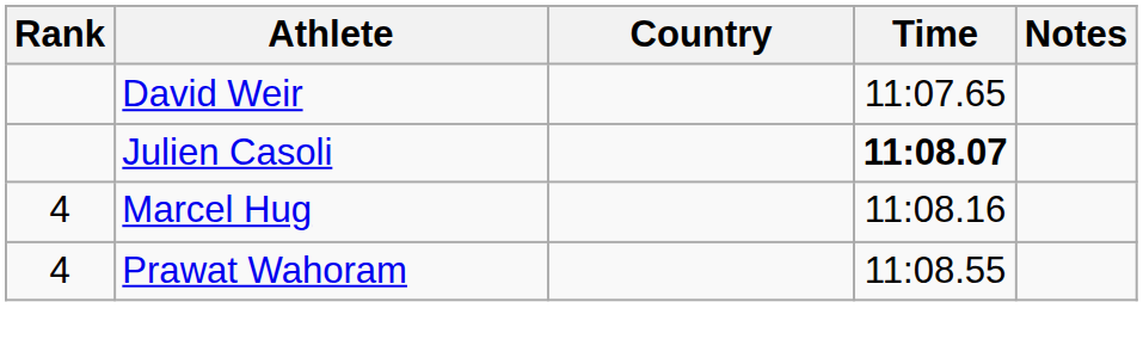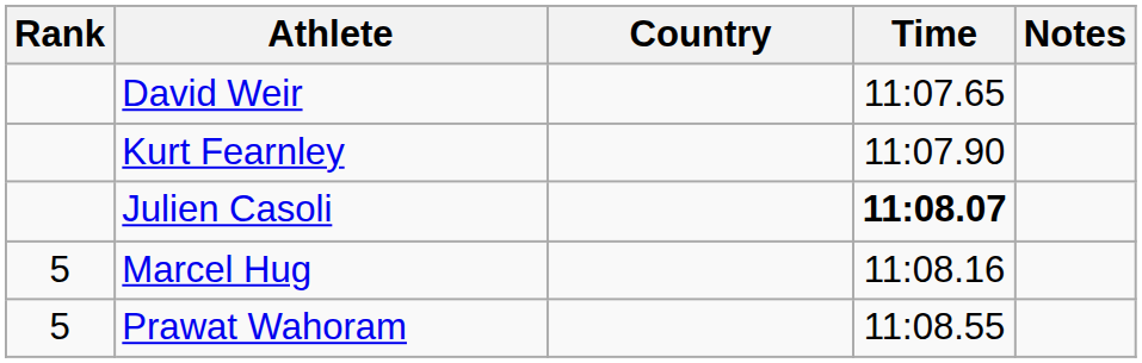+ row: Kurt Fearnley | 11:07.90
Marcel Hug | Rank: 4 -> 5
Prawat Wahoram | Rank: 4 -> 5
